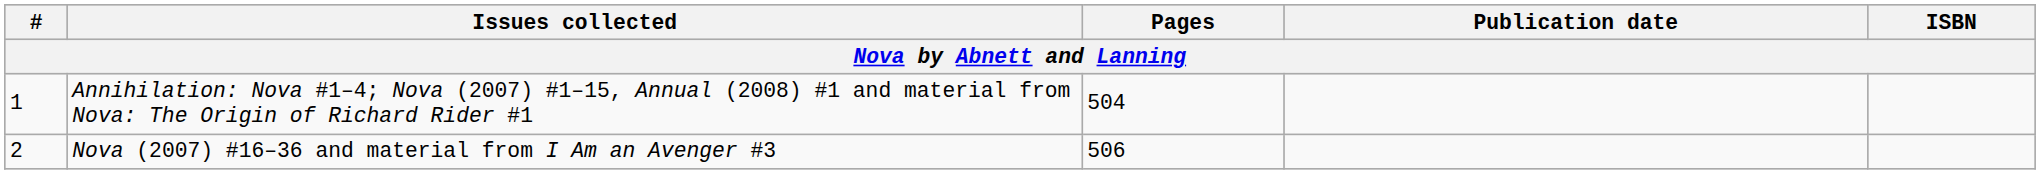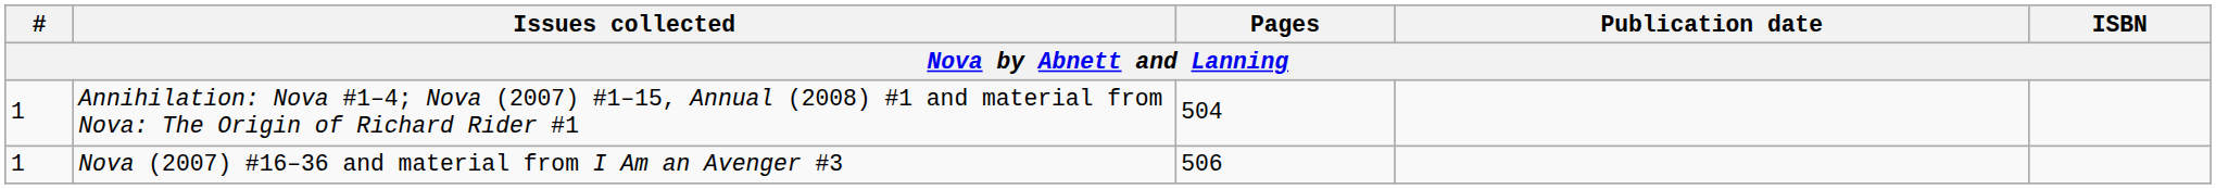Nova (2007) #16–36 and material from I Am an Avenger #3 | #: 2 -> 1
